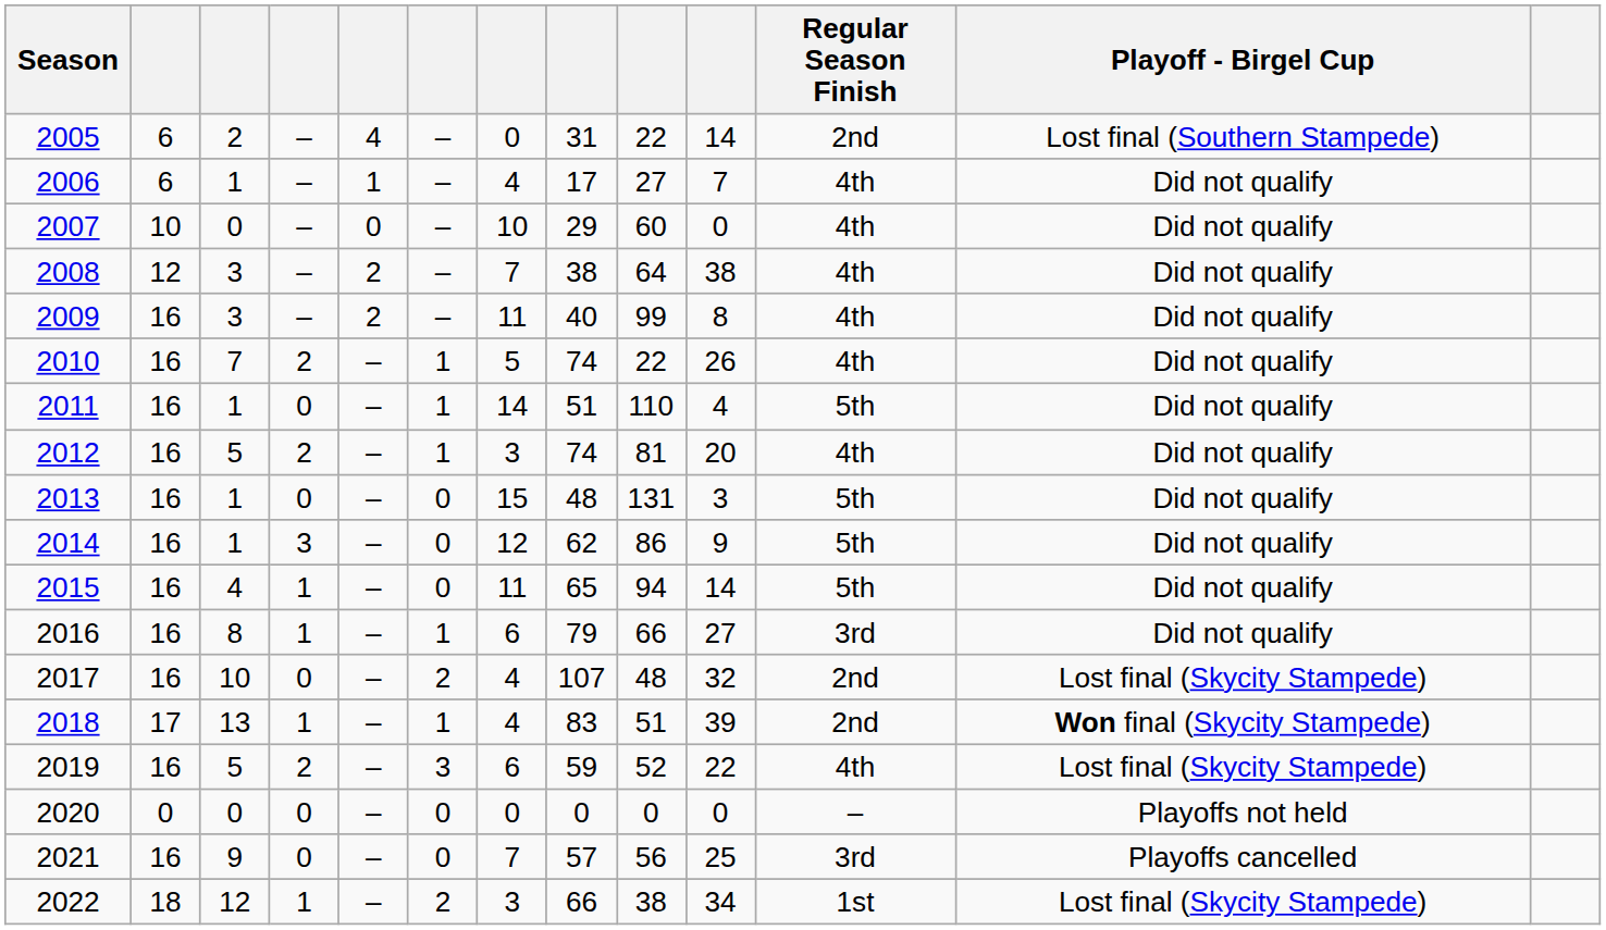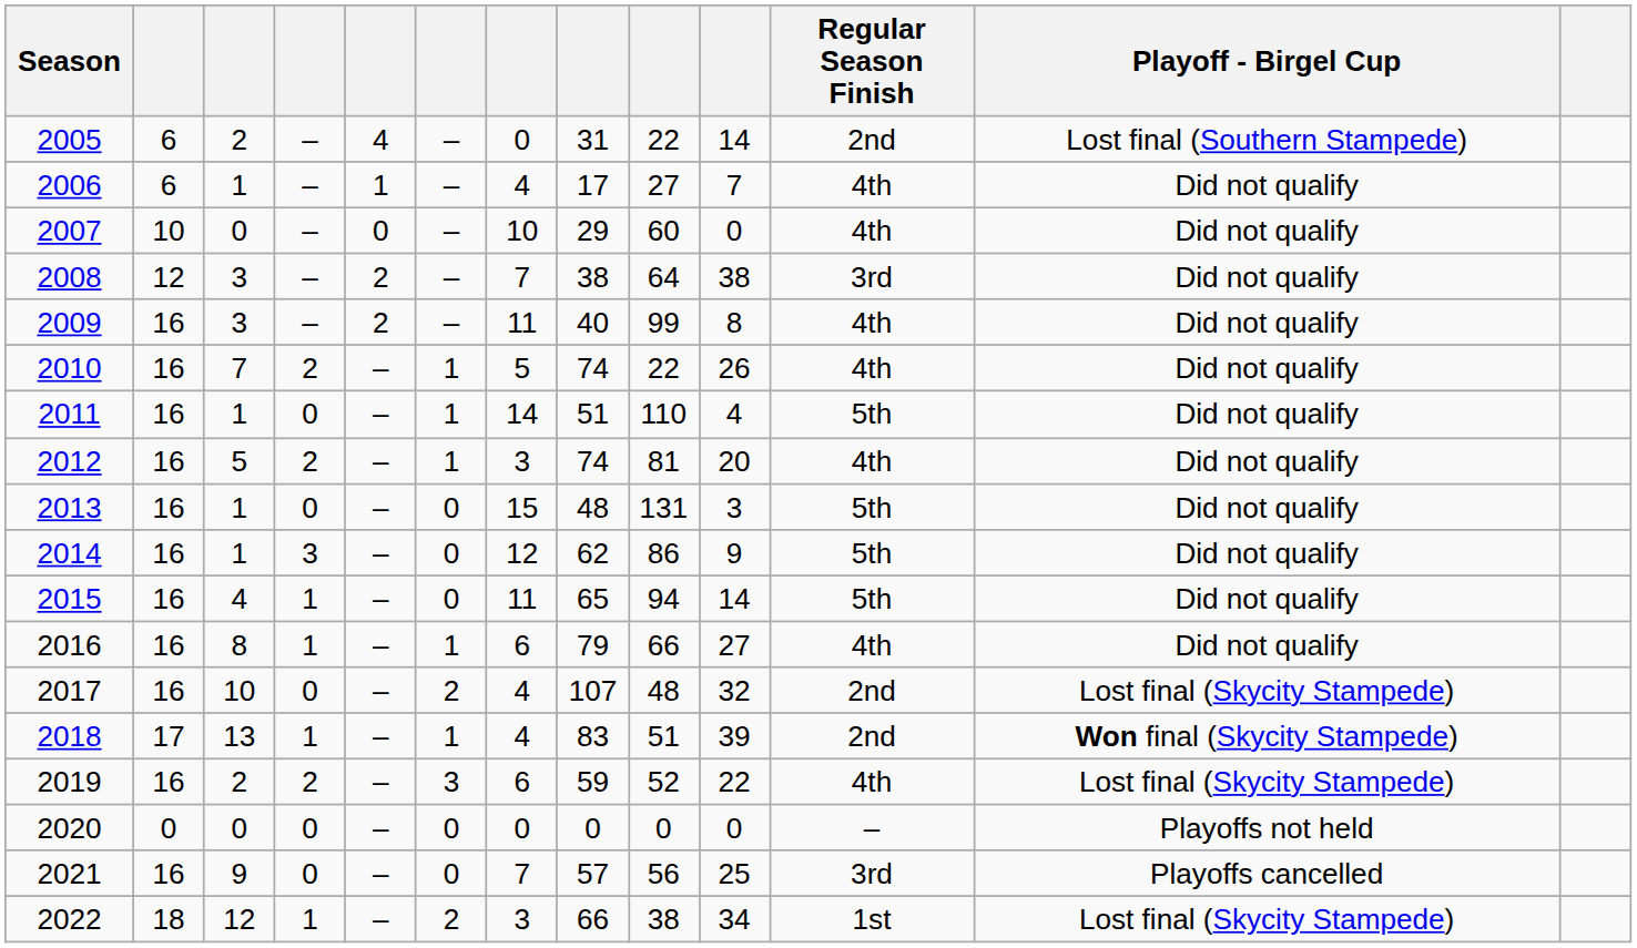2008 | Regular Season Finish: 4th -> 3rd
2016 | Regular Season Finish: 3rd -> 4th
2019 | column 3: 5 -> 2
